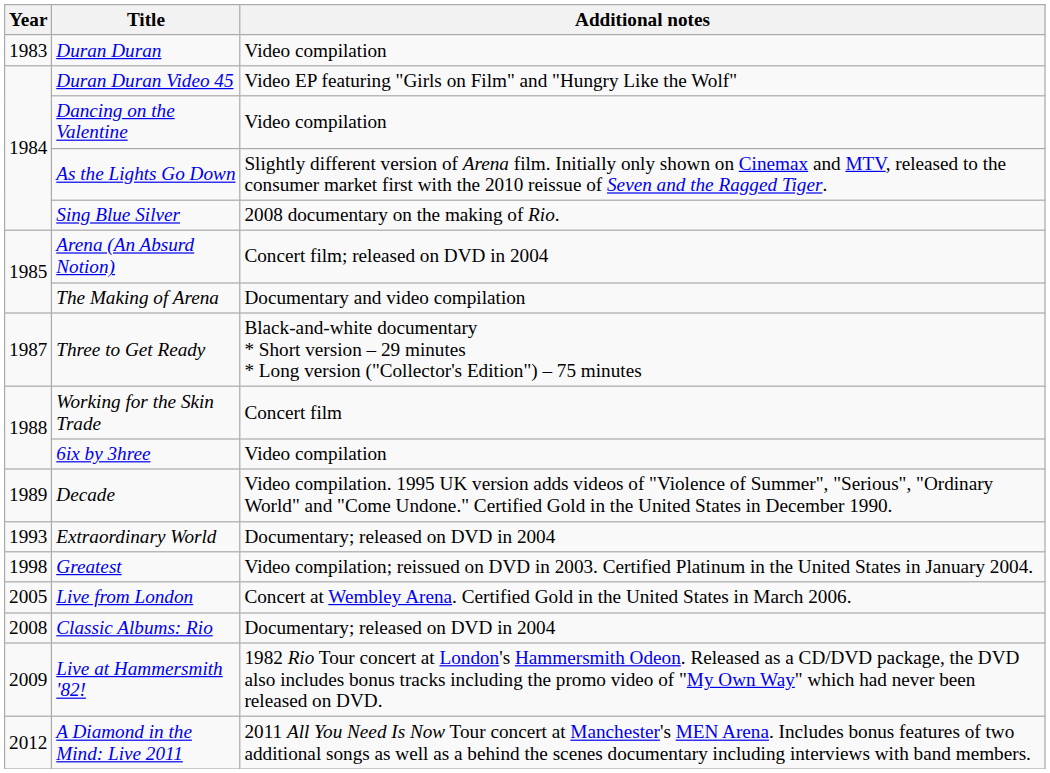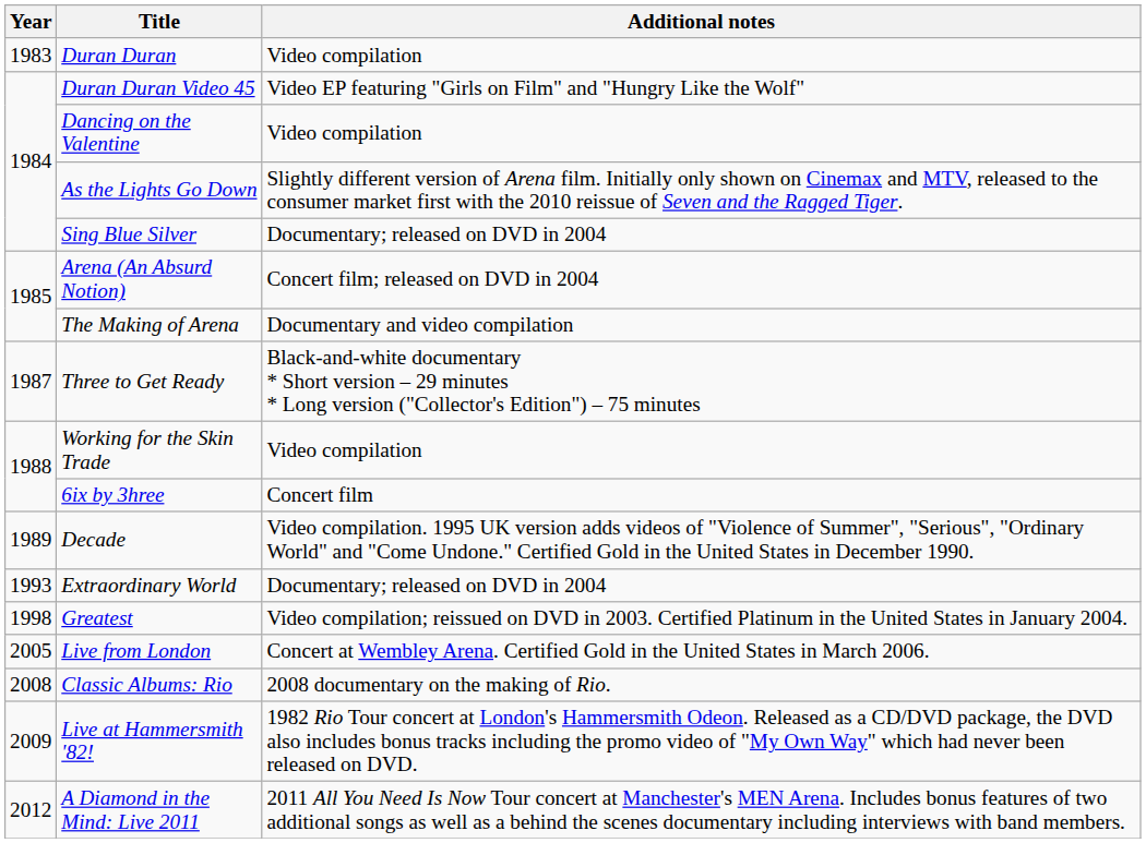Sing Blue Silver | Additional notes: 2008 documentary on the making of Rio. -> Documentary; released on DVD in 2004
Working for the Skin Trade | Additional notes: Concert film -> Video compilation
6ix by 3hree | Additional notes: Video compilation -> Concert film
Classic Albums: Rio | Additional notes: Documentary; released on DVD in 2004 -> 2008 documentary on the making of Rio.
